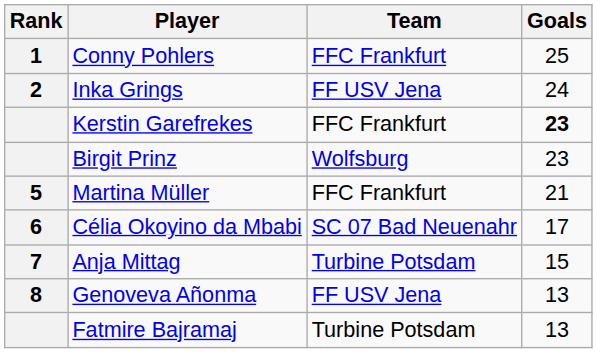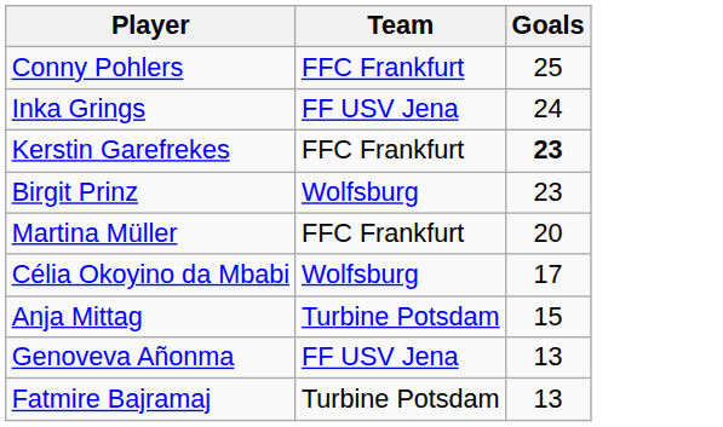- column: Rank | 1 | 2 | 5 | 6 | 7 | 8
Martina Müller | Goals: 21 -> 20
Célia Okoyino da Mbabi | Team: SC 07 Bad Neuenahr -> Wolfsburg
